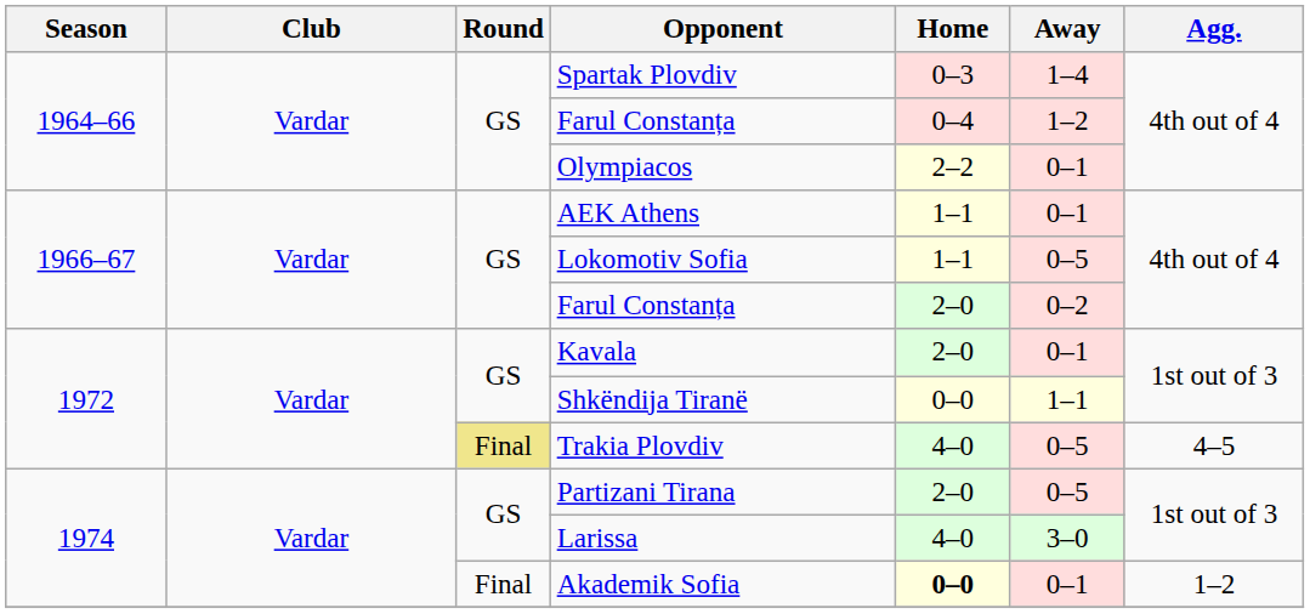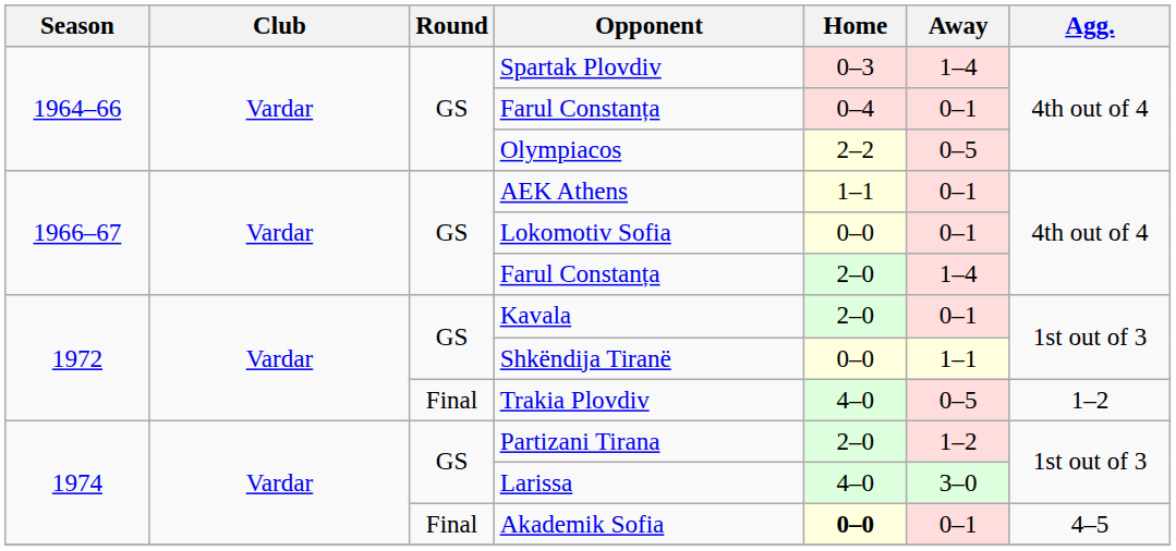1964–66 / Farul Constanța | Away: 1–2 -> 0–1
Olympiacos | Away: 0–1 -> 0–5
Lokomotiv Sofia | Home: 1–1 -> 0–0
Lokomotiv Sofia | Away: 0–5 -> 0–1
1966–67 / Farul Constanța | Away: 0–2 -> 1–4
Trakia Plovdiv | Round: khaki background -> no background
Trakia Plovdiv | Agg.: 4–5 -> 1–2
Partizani Tirana | Away: 0–5 -> 1–2
Akademik Sofia | Agg.: 1–2 -> 4–5
